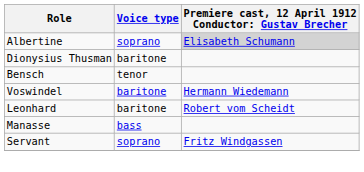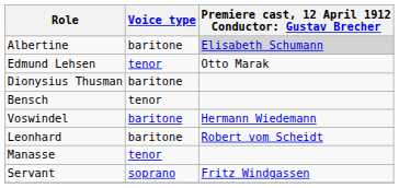Albertine | Voice type: soprano -> baritone
+ row: Edmund Lehsen | tenor | Otto Marak
Manasse | Voice type: bass -> tenor
